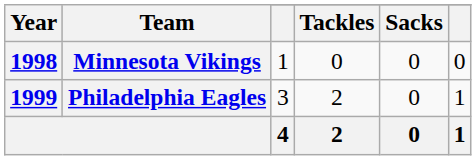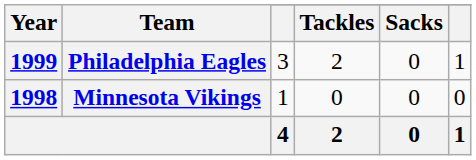rows swapped: Minnesota Vikings <-> Philadelphia Eagles
